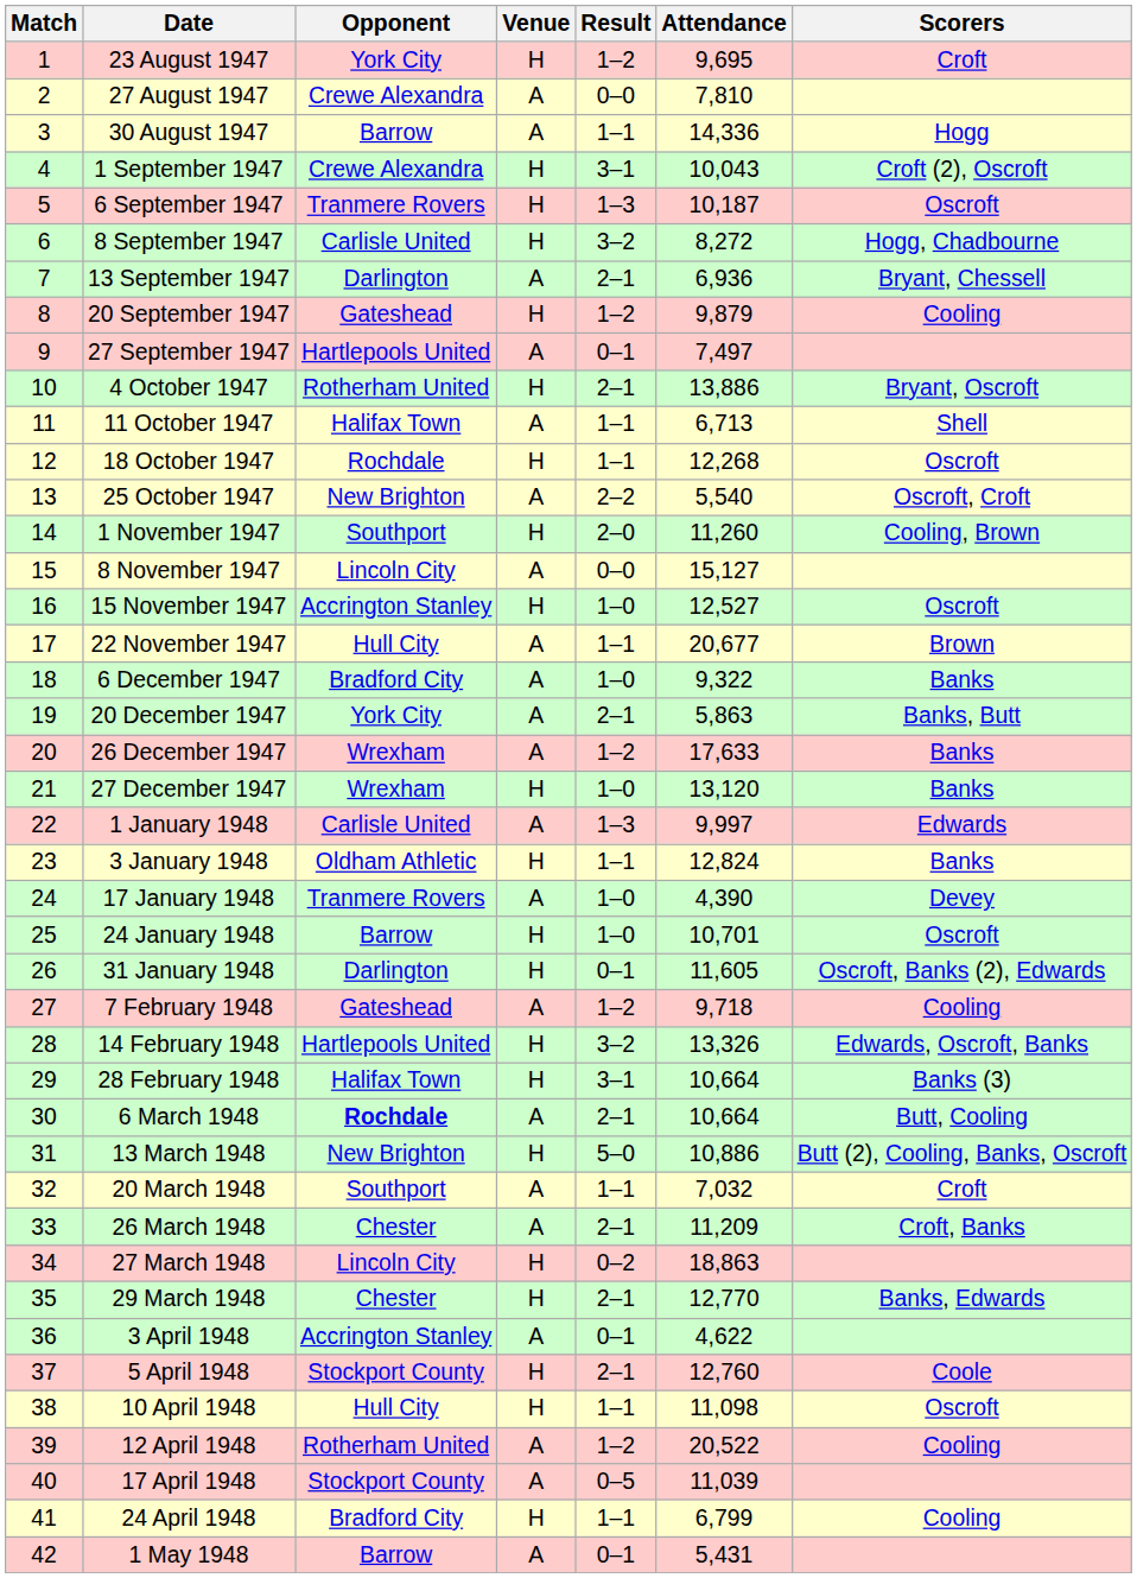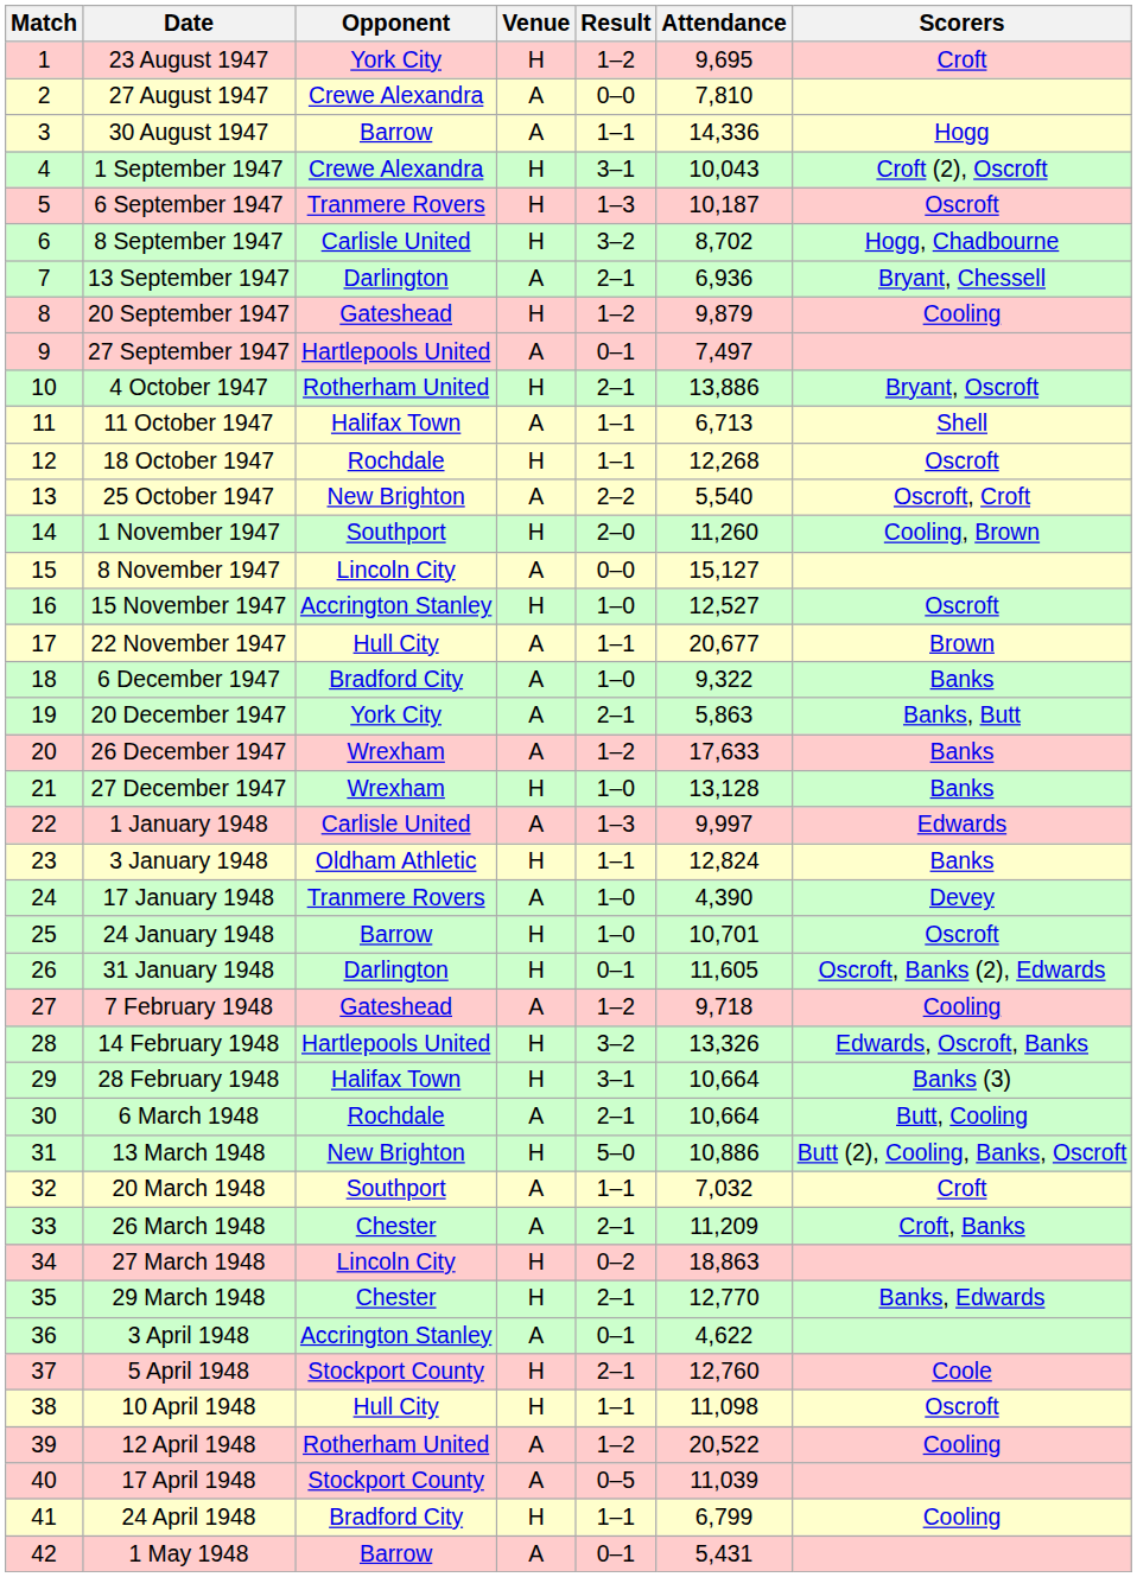8 September 1947 | Attendance: 8,272 -> 8,702
27 December 1947 | Attendance: 13,120 -> 13,128
6 March 1948 | Opponent: bold -> normal
